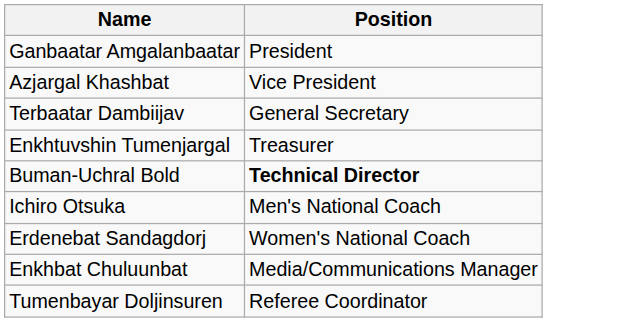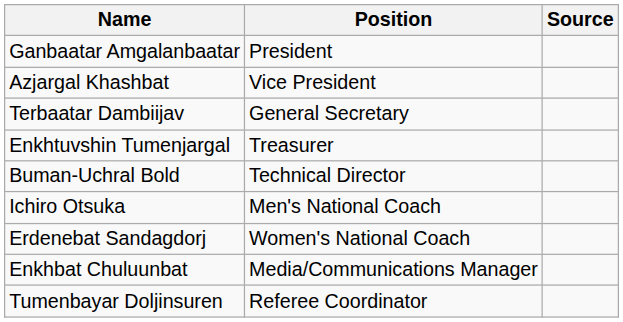+ column: Source
Buman-Uchral Bold | Position: bold -> normal
